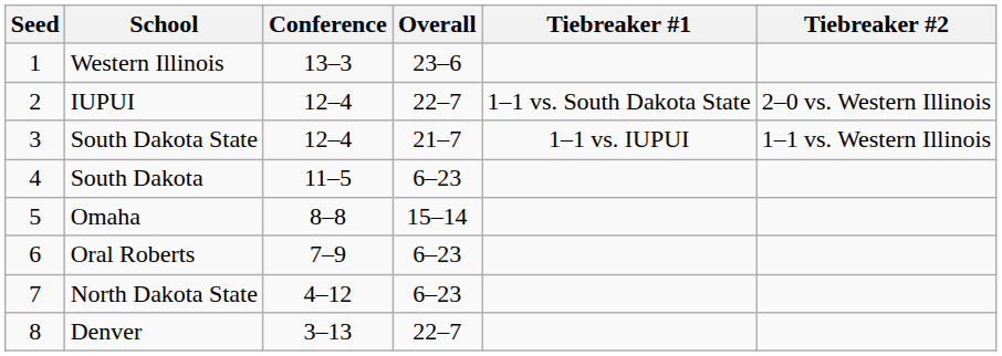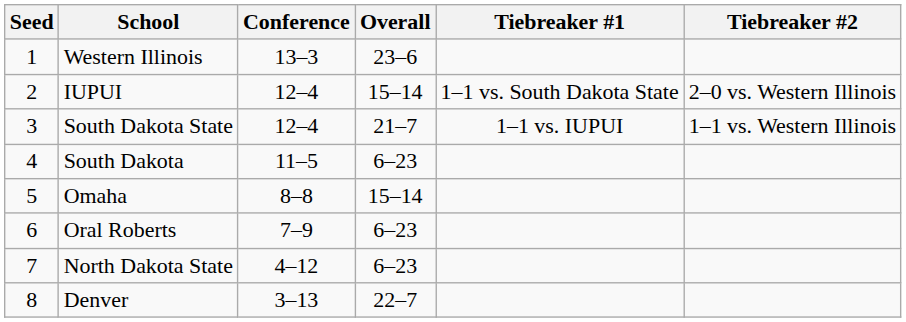IUPUI | Overall: 22–7 -> 15–14
